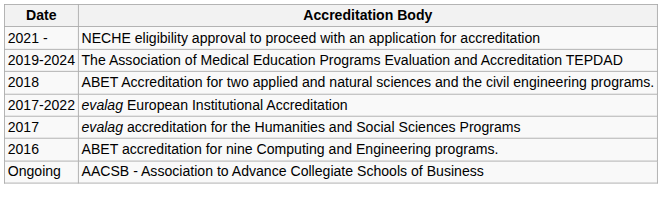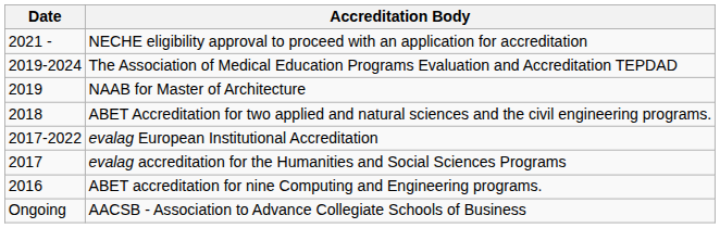+ row: 2019 | NAAB for Master of Architecture
